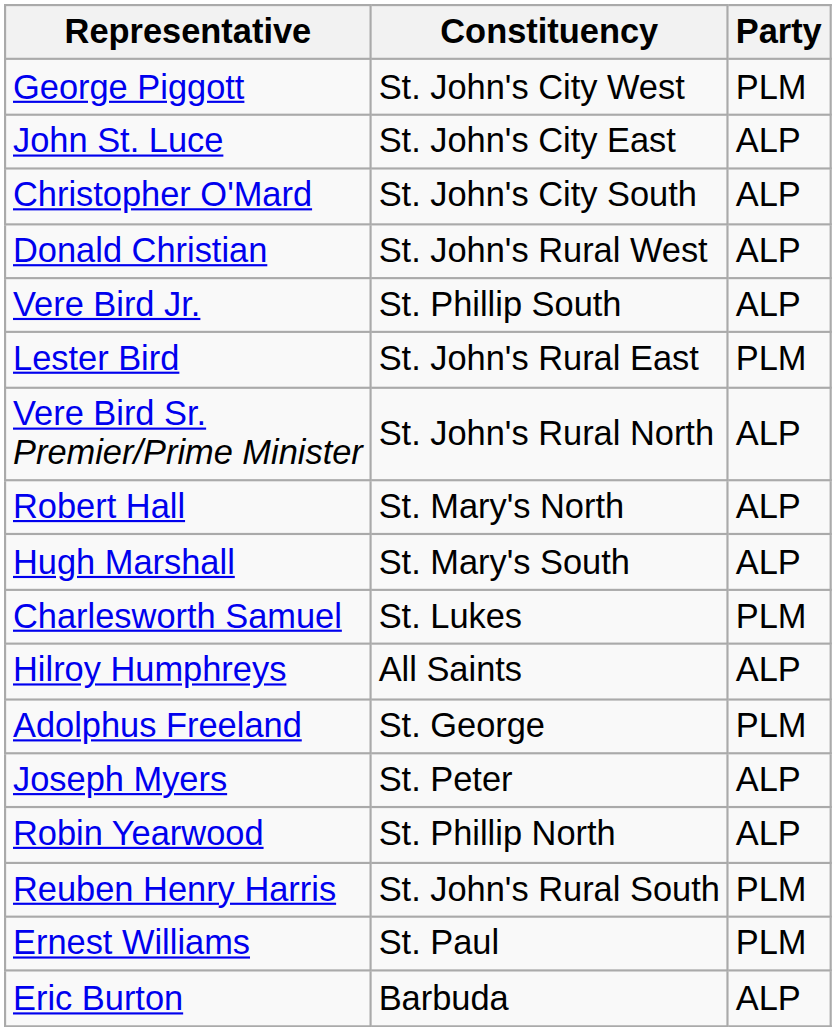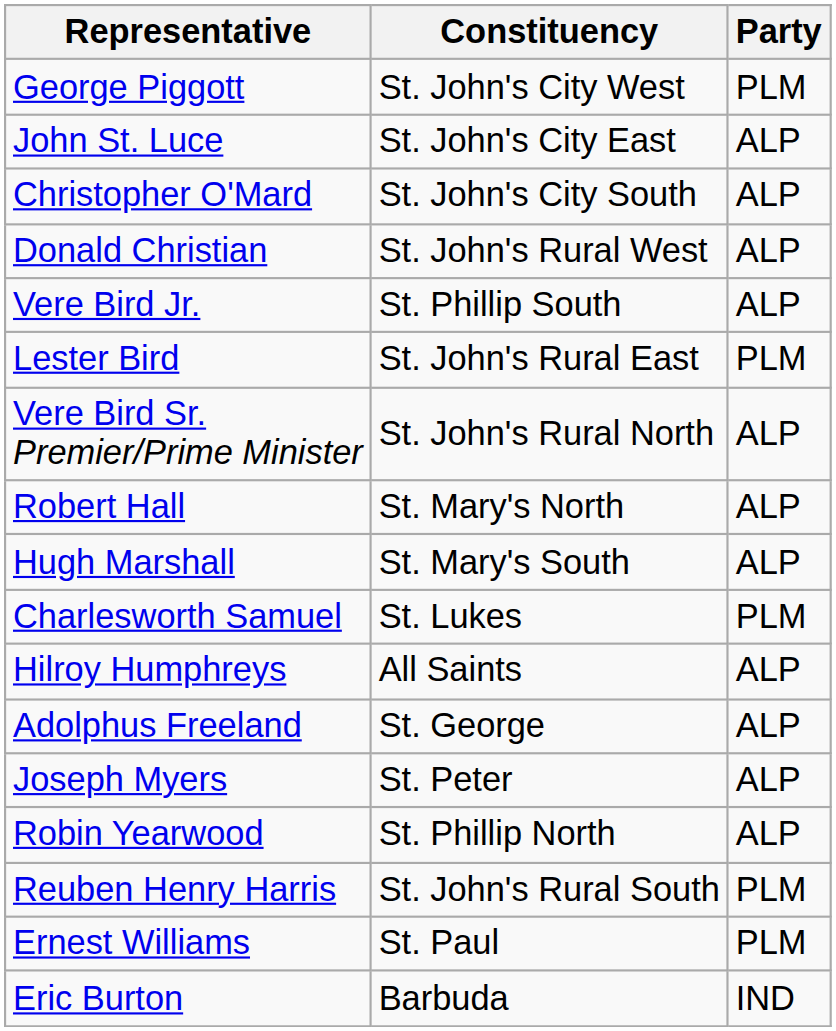Adolphus Freeland | Party: PLM -> ALP
Eric Burton | Party: ALP -> IND
